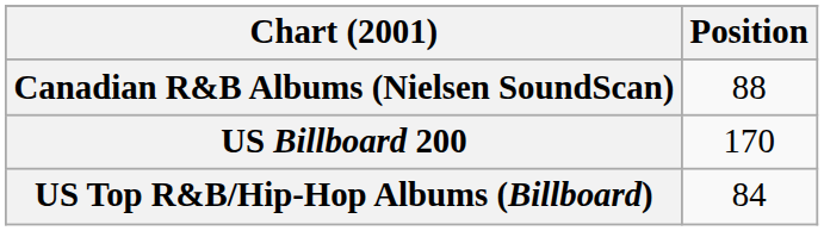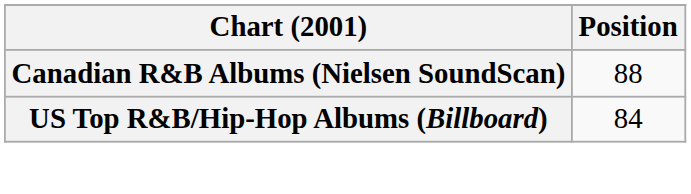- row: US Billboard 200 | 170
